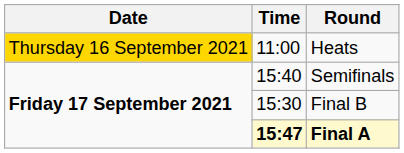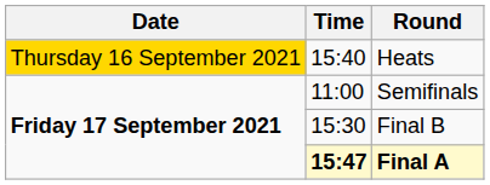Heats | Time: 11:00 -> 15:40
Semifinals | Time: 15:40 -> 11:00
